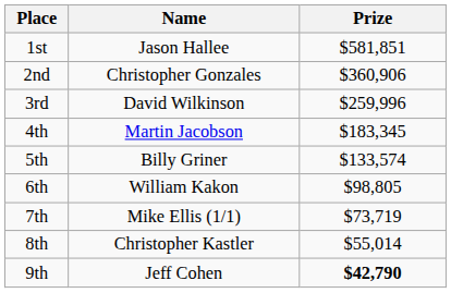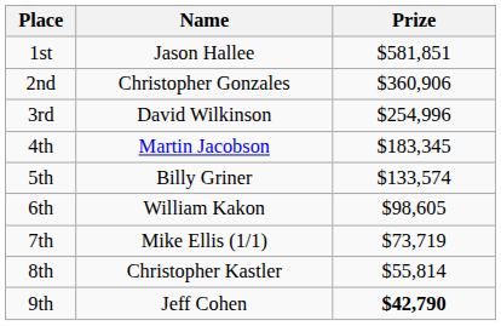3rd | Prize: $259,996 -> $254,996
6th | Prize: $98,805 -> $98,605
8th | Prize: $55,014 -> $55,814
